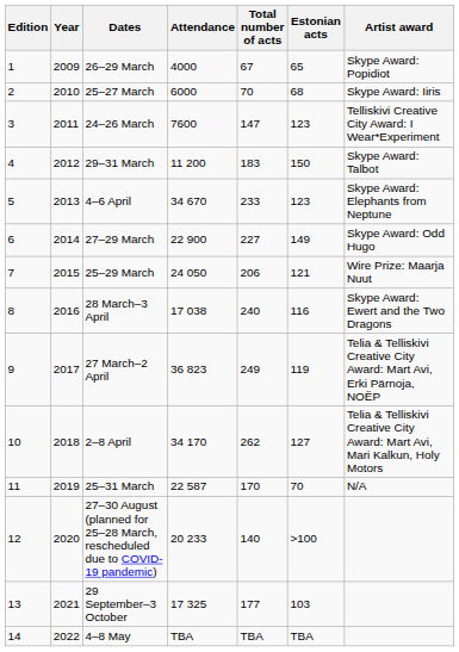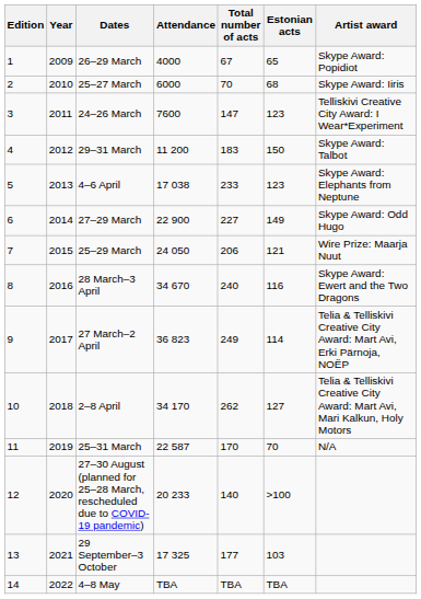4–6 April | Attendance: 34 670 -> 17 038
28 March–3 April | Attendance: 17 038 -> 34 670
27 March–2 April | Estonian acts: 119 -> 114
